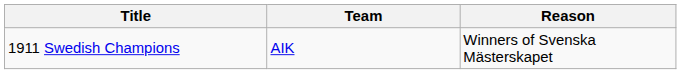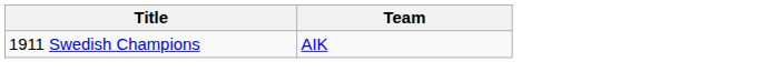- column: Reason | Winners of Svenska Mästerskapet
